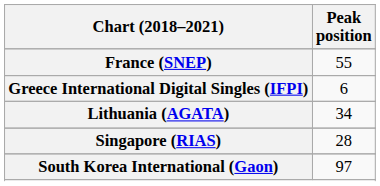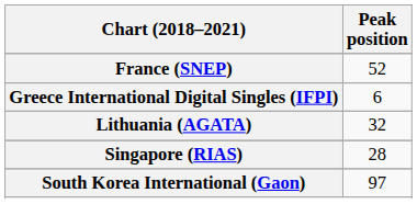France (SNEP) | Peak position: 55 -> 52
Lithuania (AGATA) | Peak position: 34 -> 32
